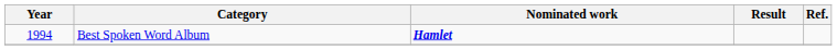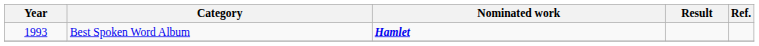Best Spoken Word Album | Year: 1994 -> 1993
